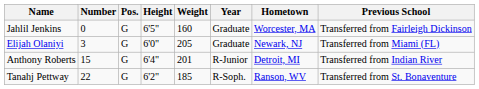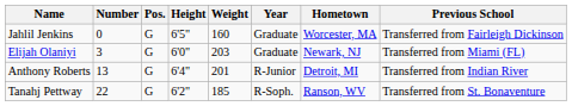Elijah Olaniyi | Weight: 205 -> 203
Anthony Roberts | Number: 15 -> 13
